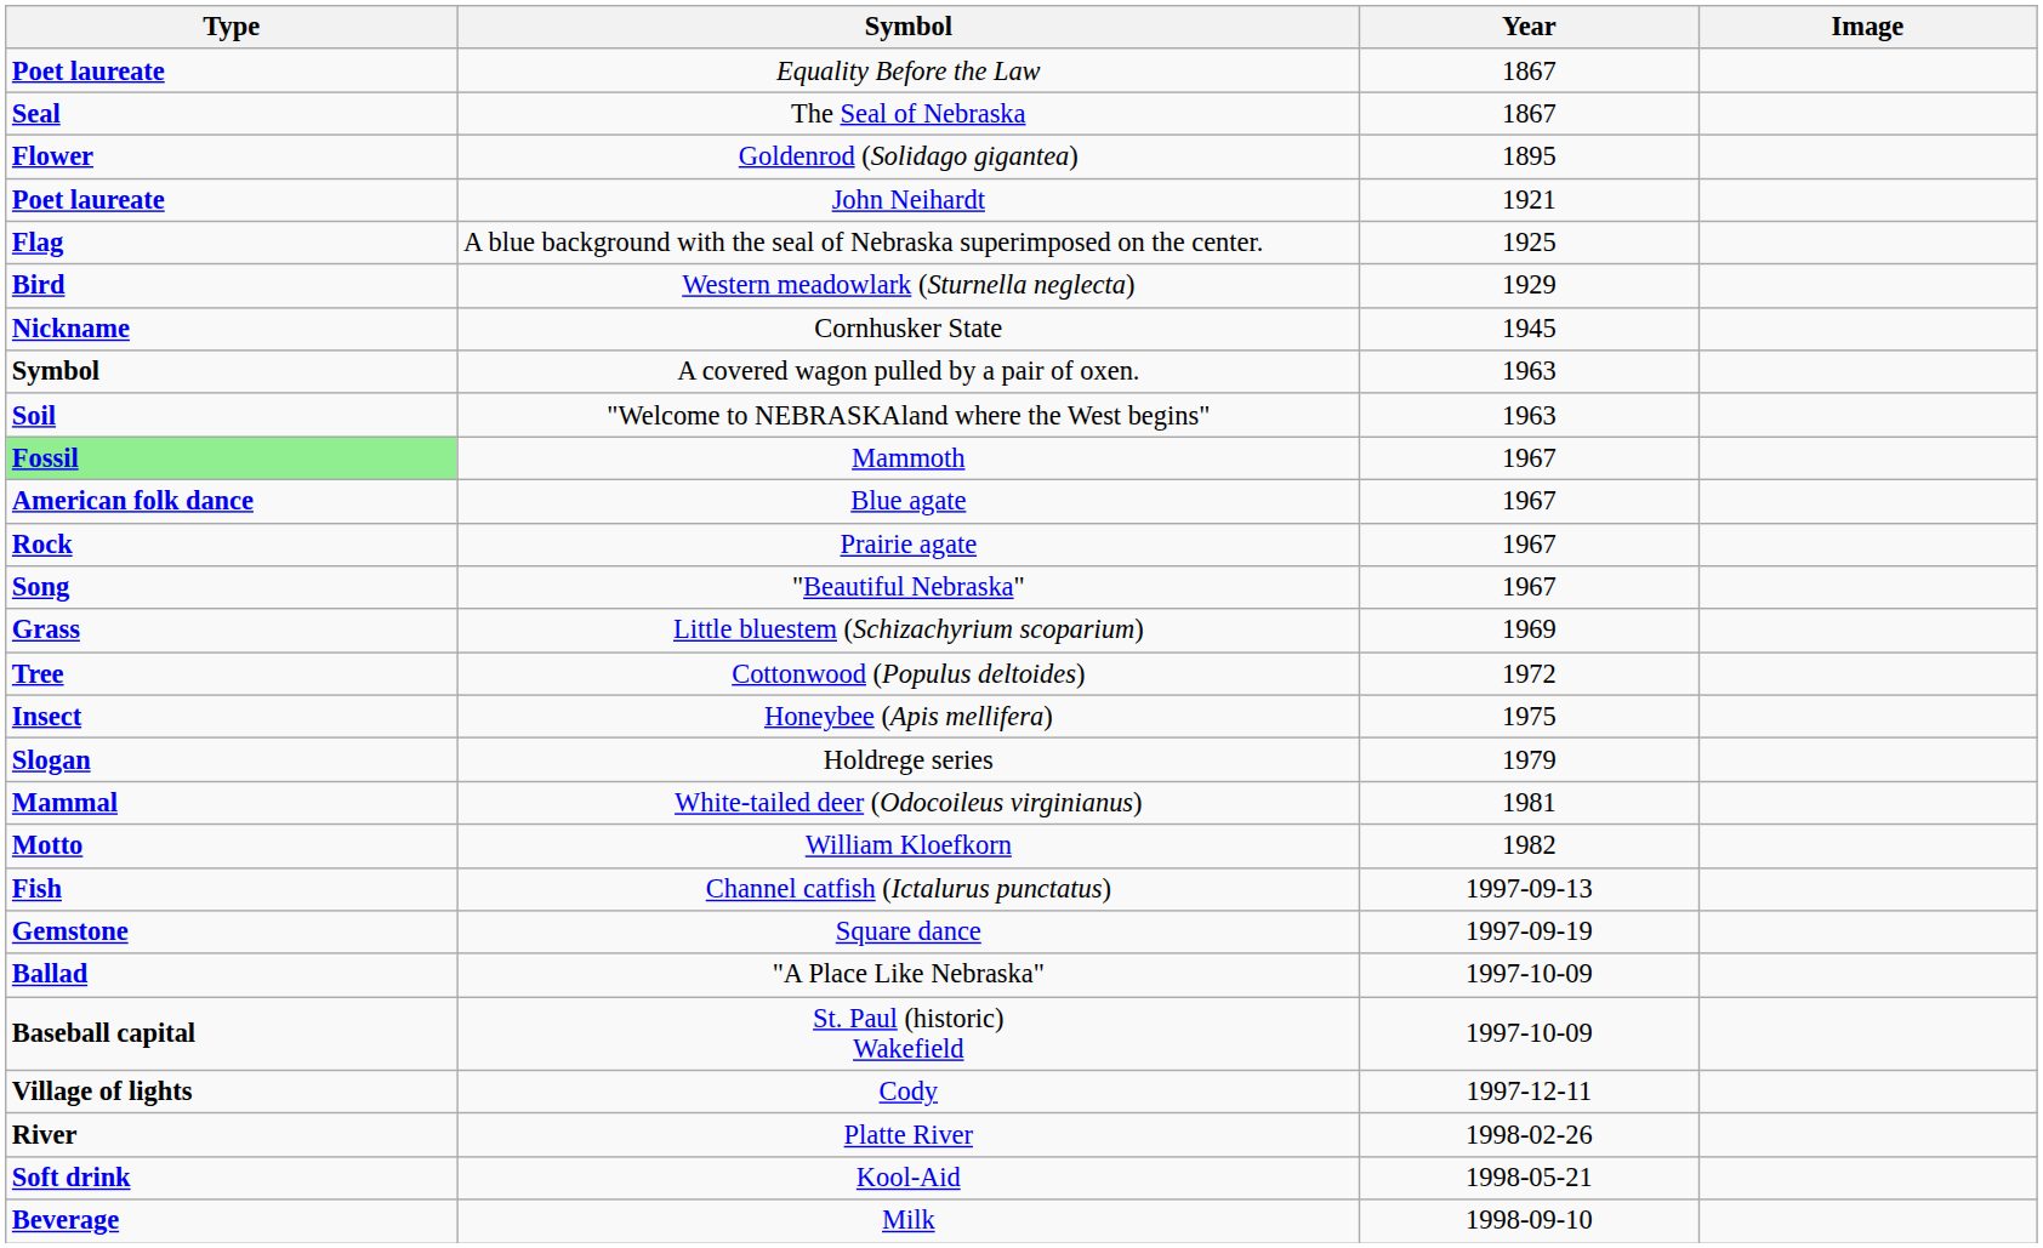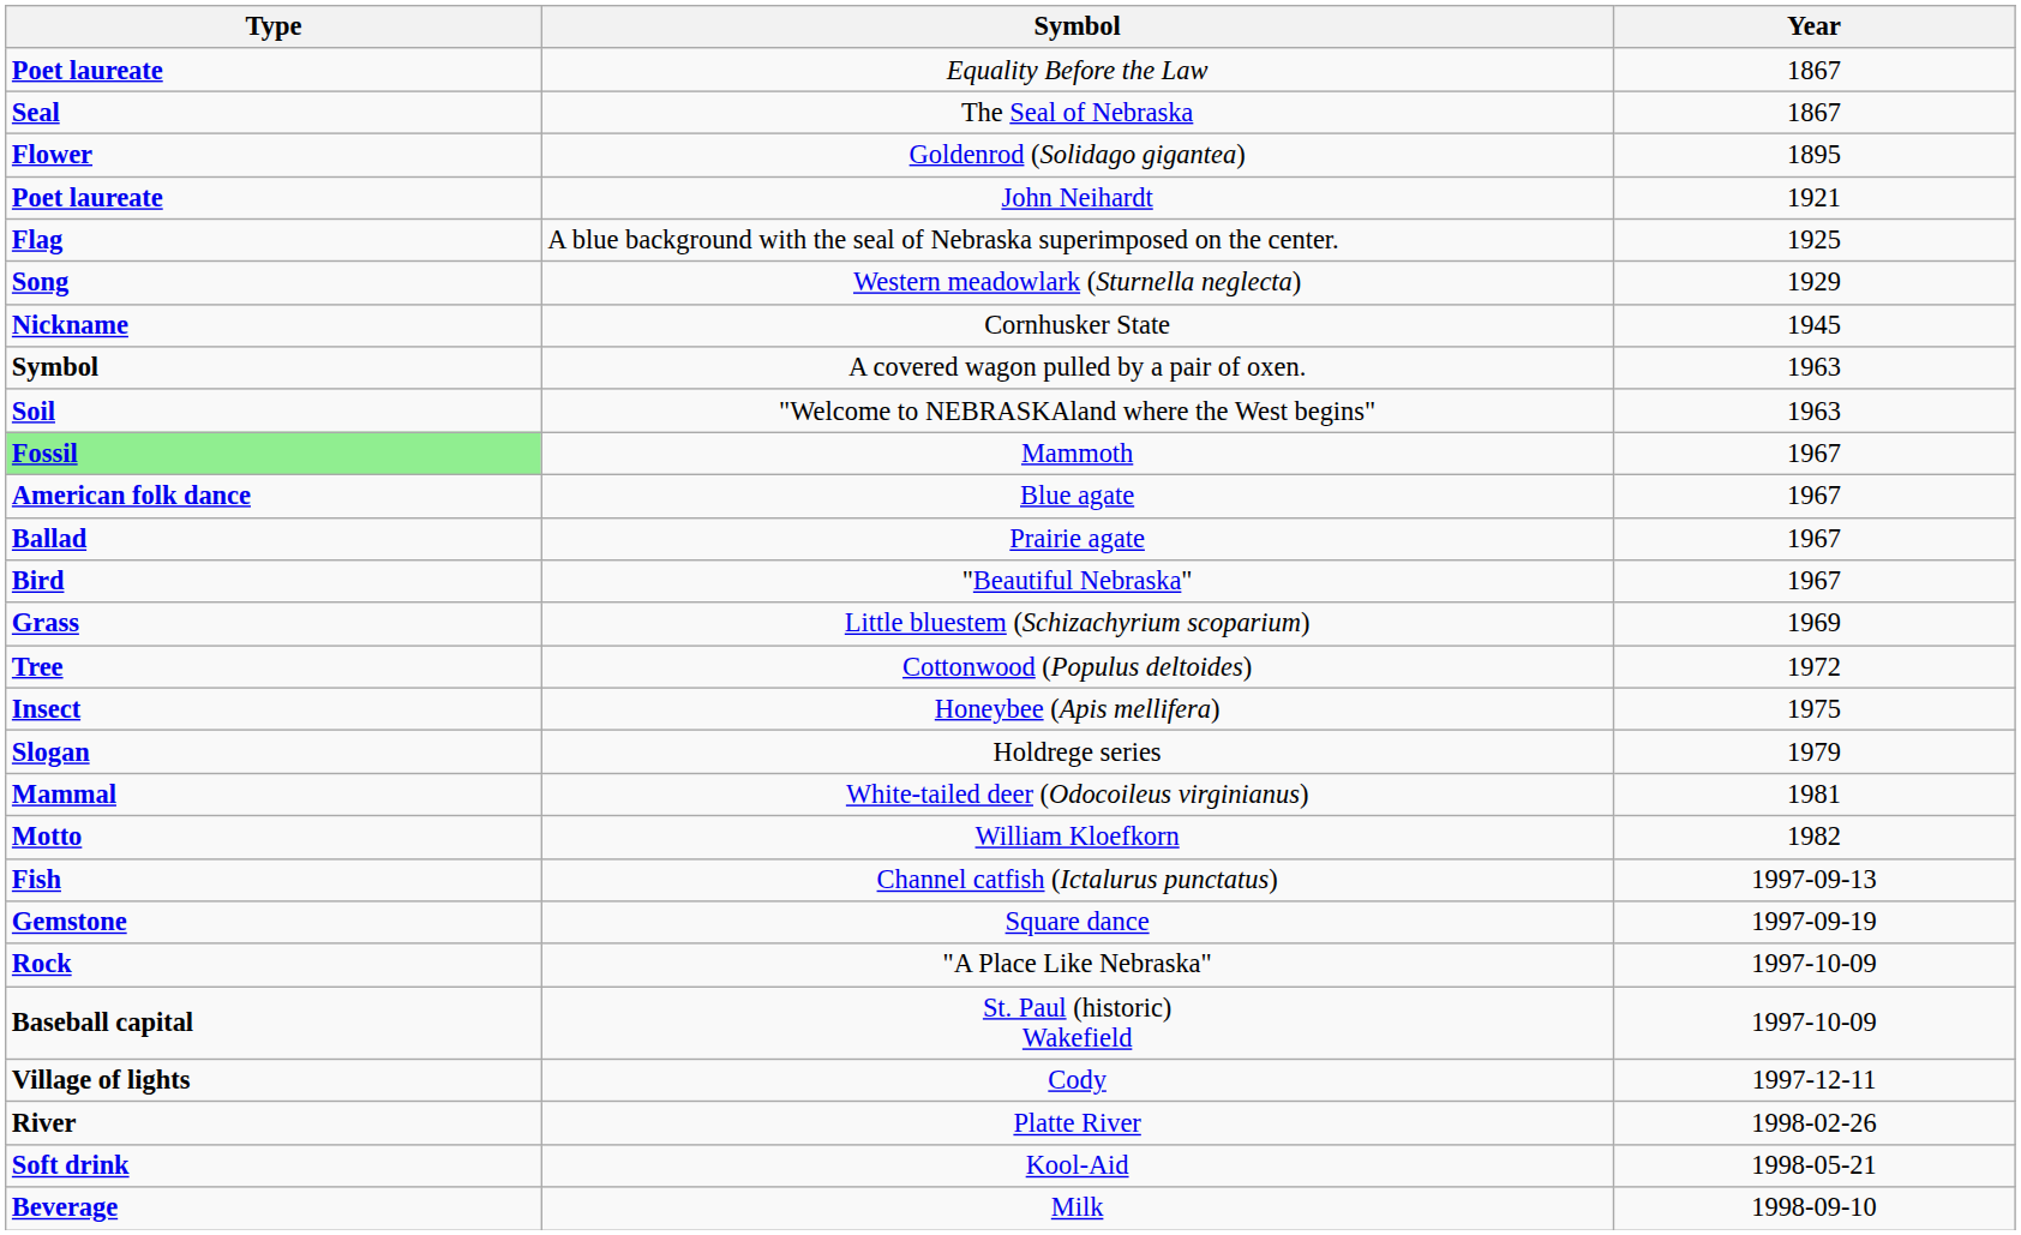- column: Image
Western meadowlark (Sturnella neglecta) | Type: Bird -> Song
Prairie agate | Type: Rock -> Ballad
"Beautiful Nebraska" | Type: Song -> Bird
"A Place Like Nebraska" | Type: Ballad -> Rock
